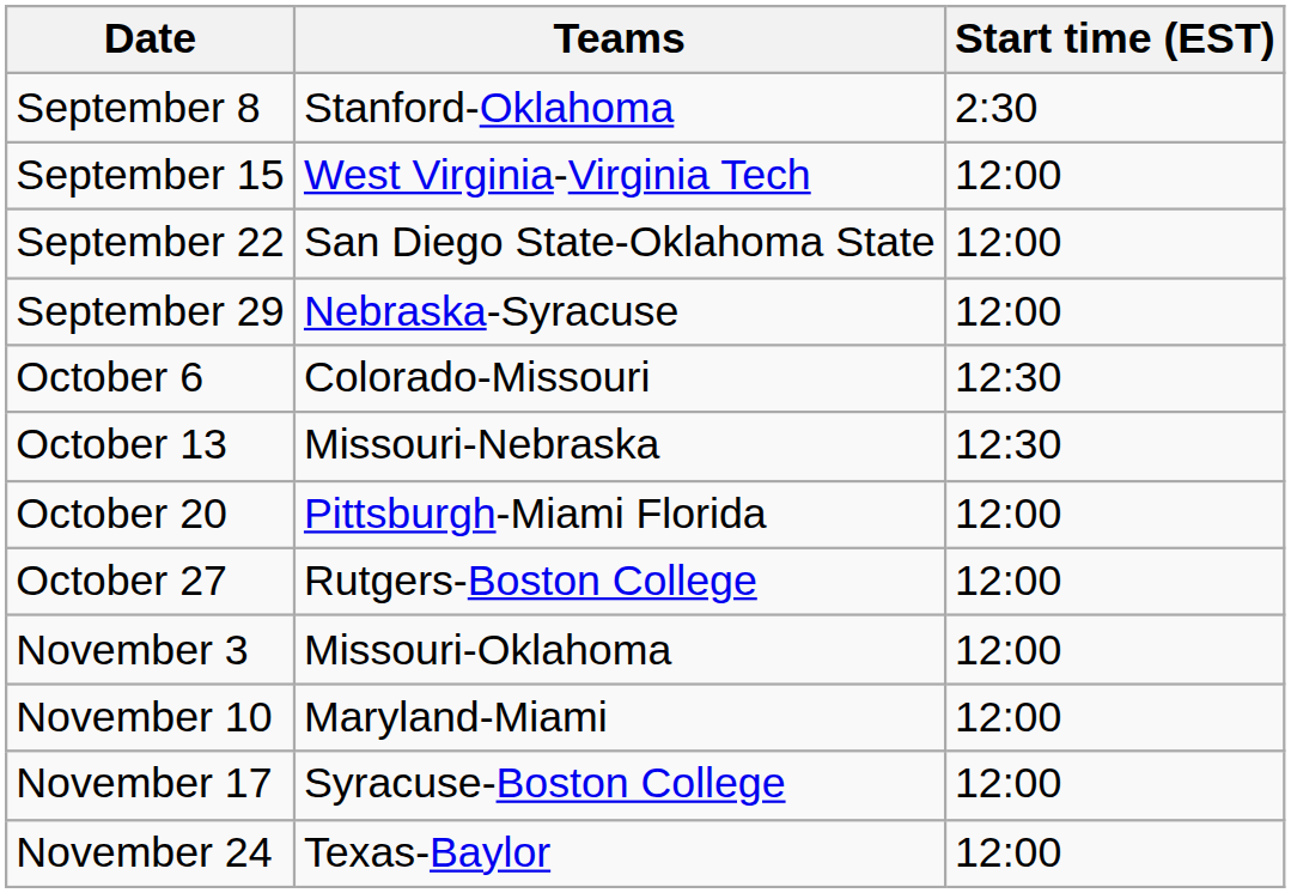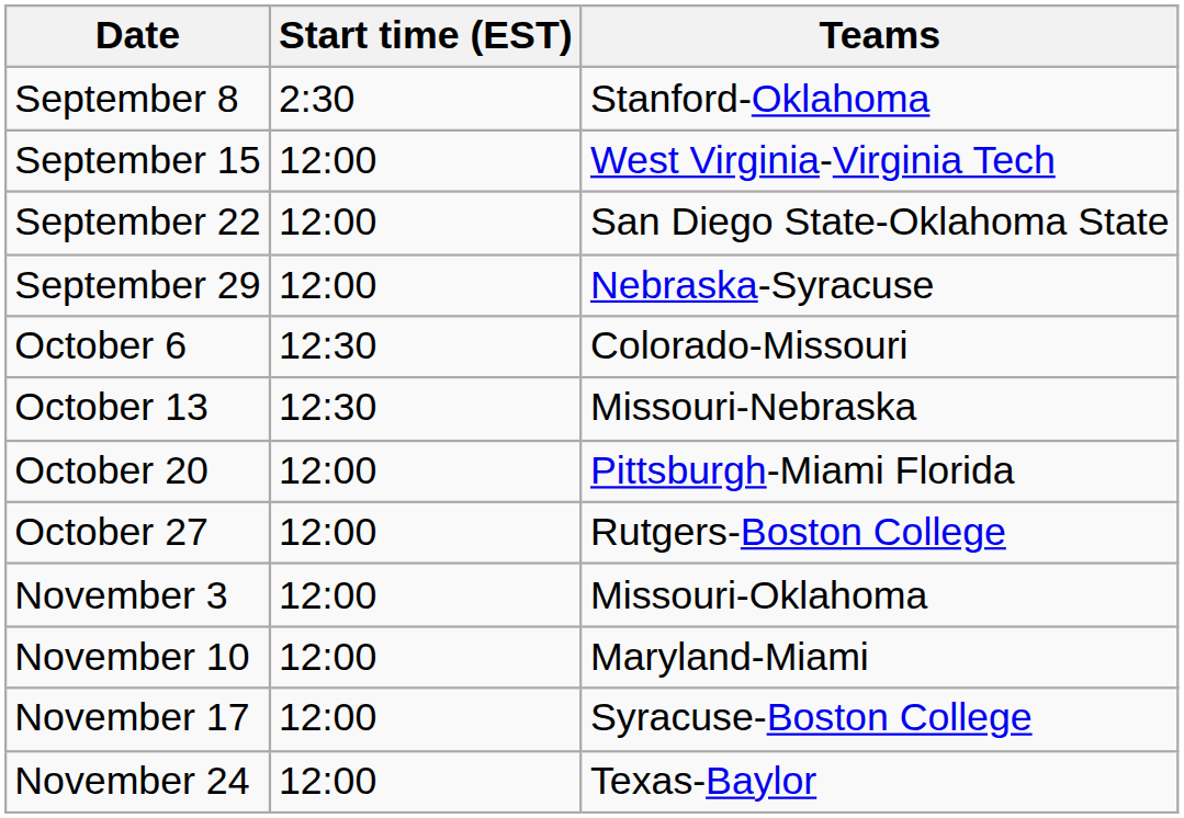columns swapped: Start time (EST) <-> Teams
